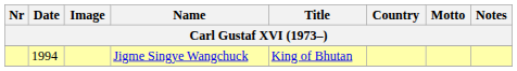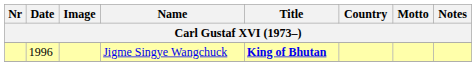Jigme Singye Wangchuck | Date: 1994 -> 1996
Jigme Singye Wangchuck | Title: normal -> bold
